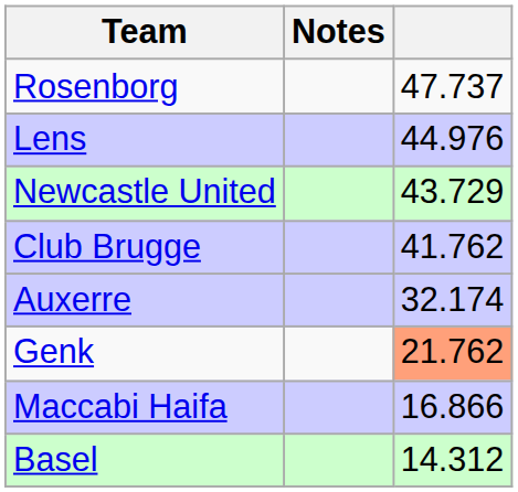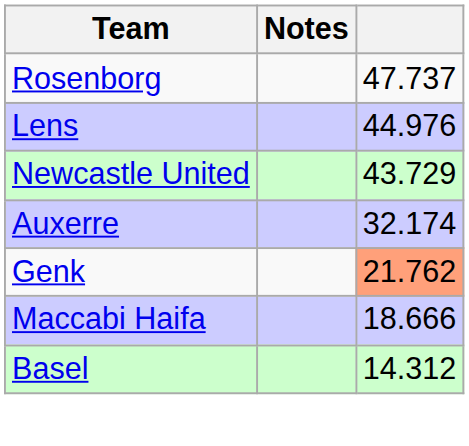- row: Club Brugge | 41.762
Maccabi Haifa | column 3: 16.866 -> 18.666
